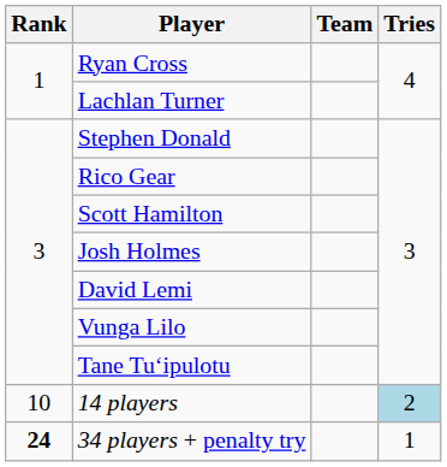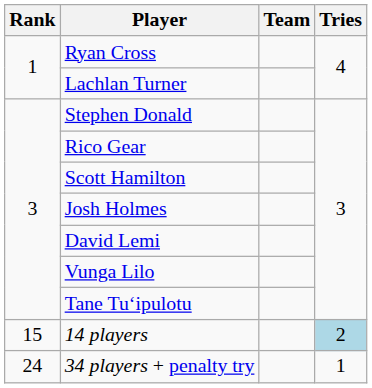14 players | Rank: 10 -> 15
34 players + penalty try | Rank: bold -> normal
